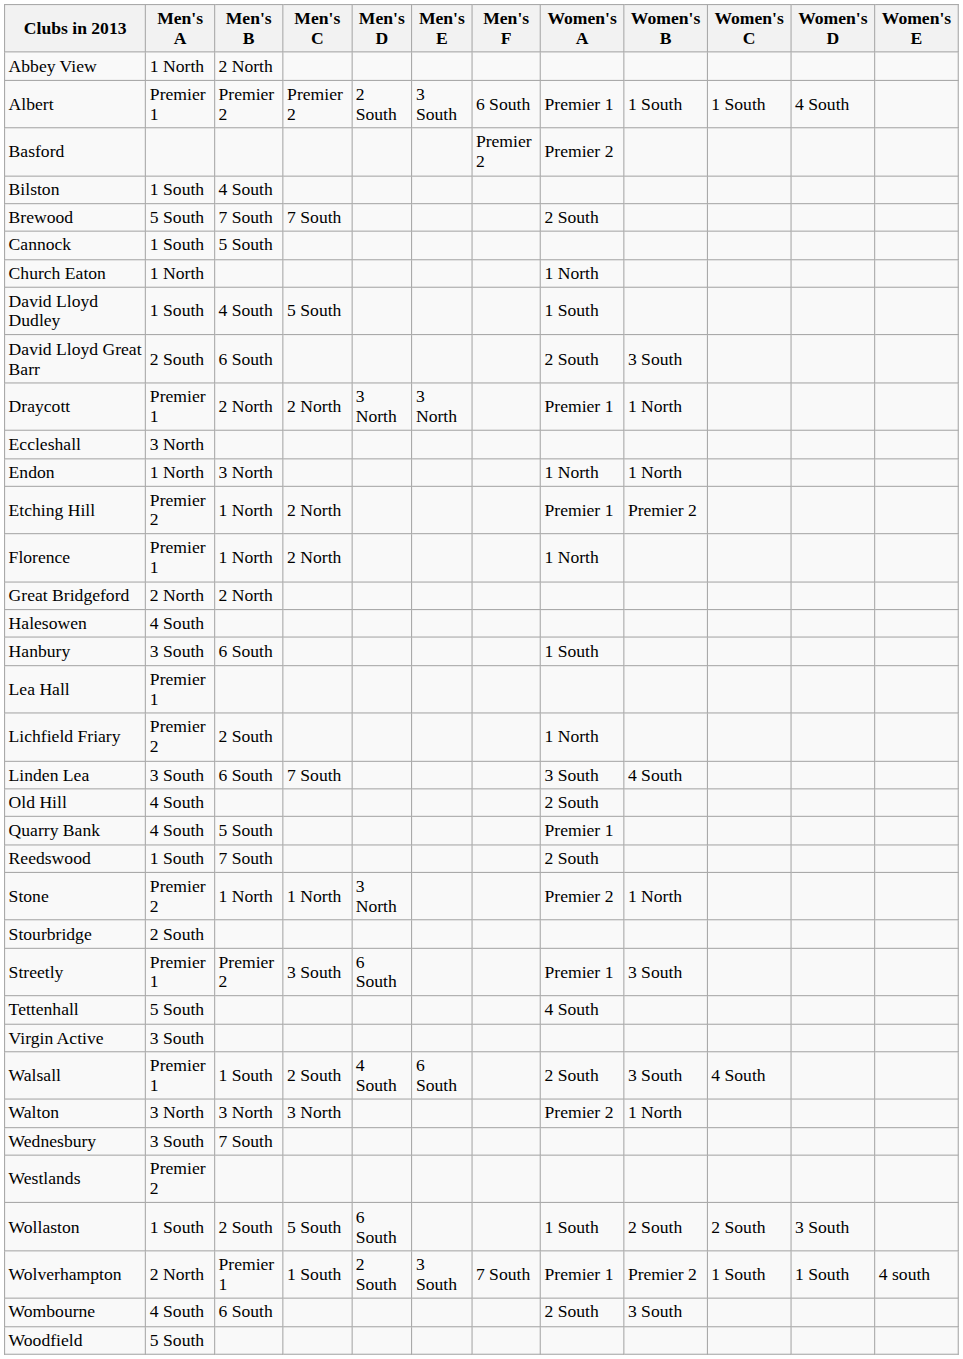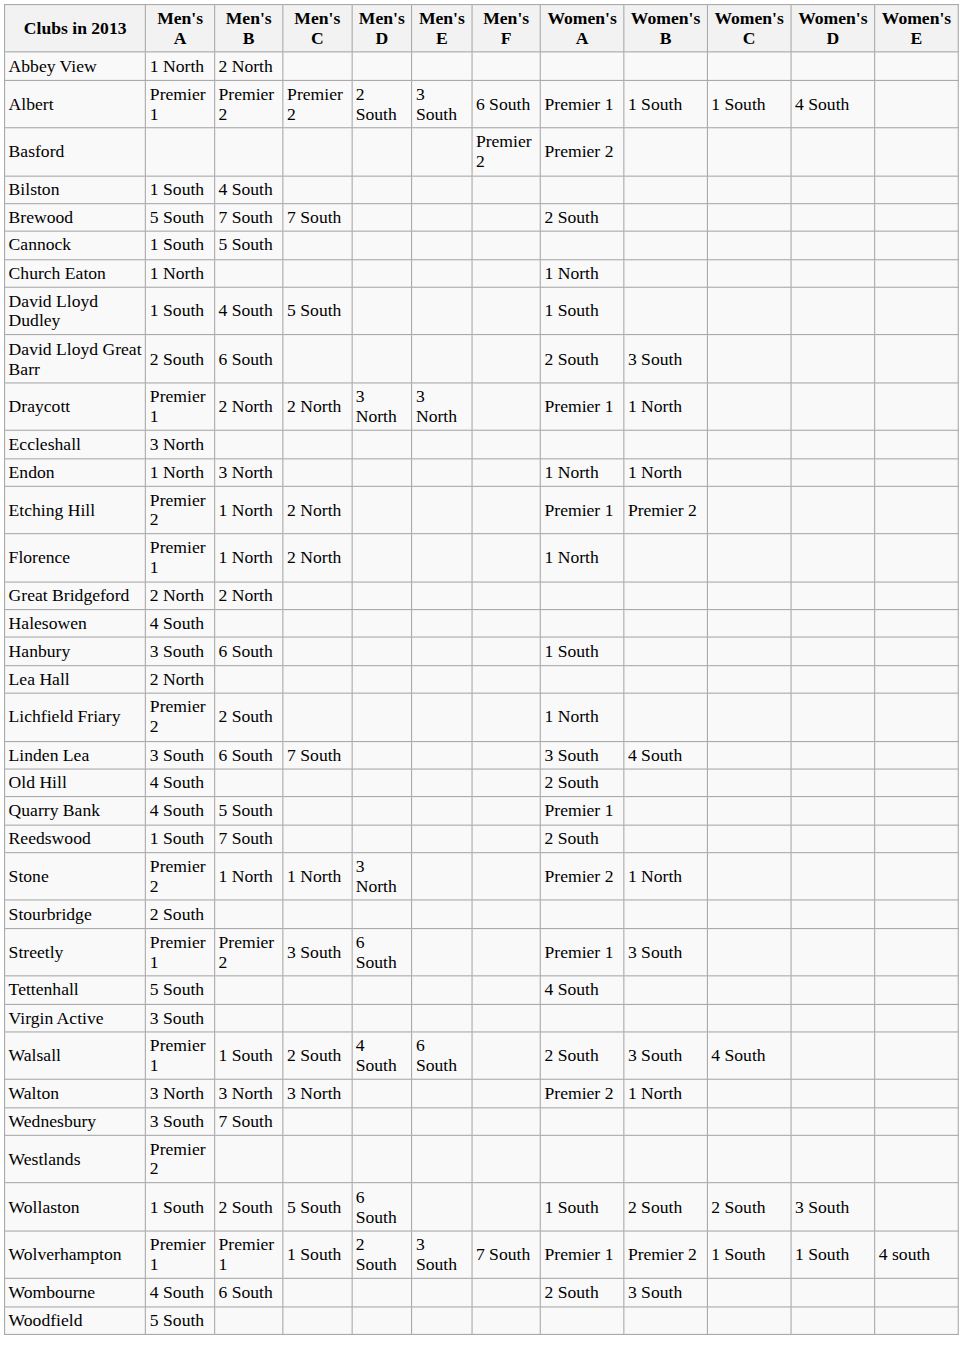Lea Hall | Men's A: Premier 1 -> 2 North
Wolverhampton | Men's A: 2 North -> Premier 1
